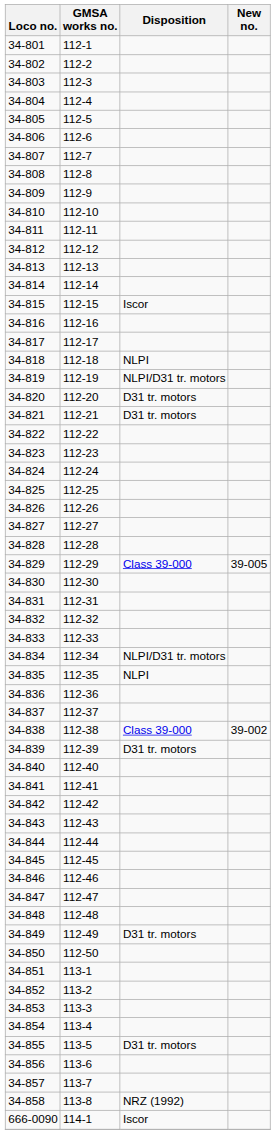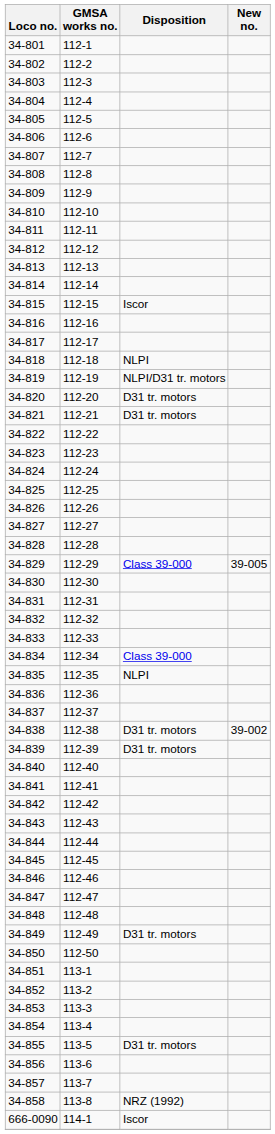34-834 | Disposition: NLPI/D31 tr. motors -> Class 39-000
34-838 | Disposition: Class 39-000 -> D31 tr. motors
